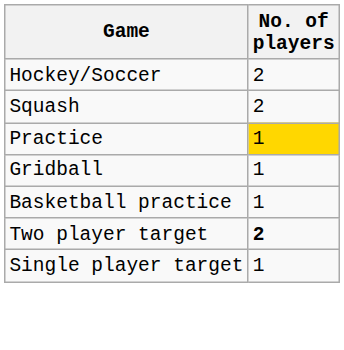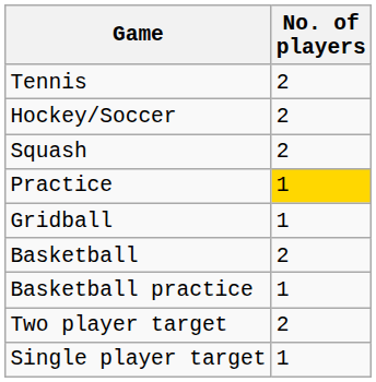+ row: Tennis | 2
+ row: Basketball | 2
Two player target | No. of players: bold -> normal
